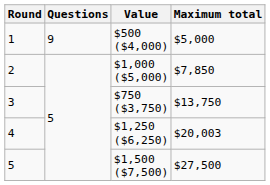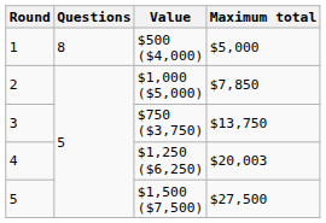1 | Questions: 9 -> 8
